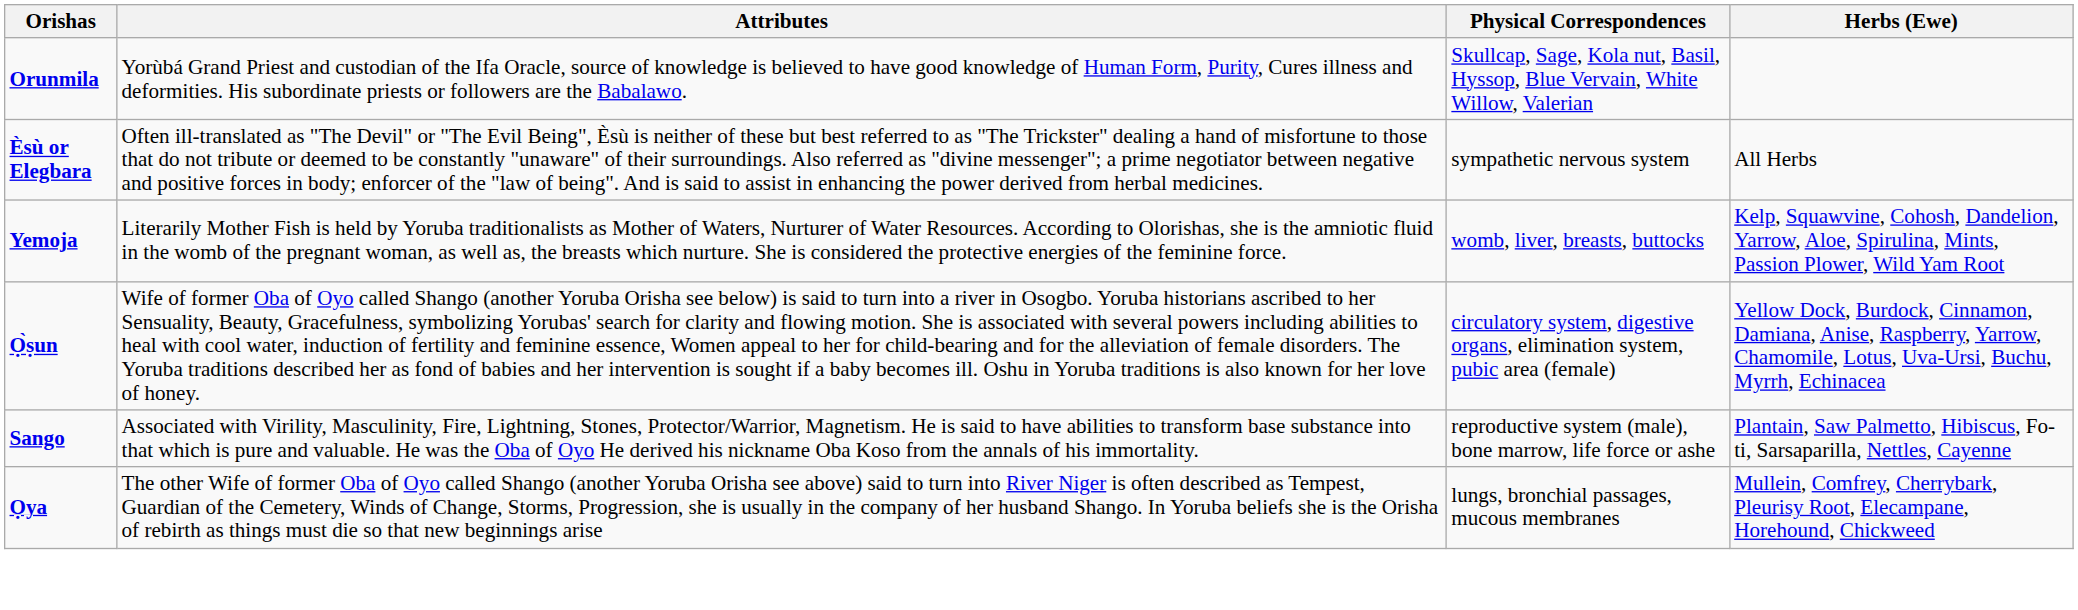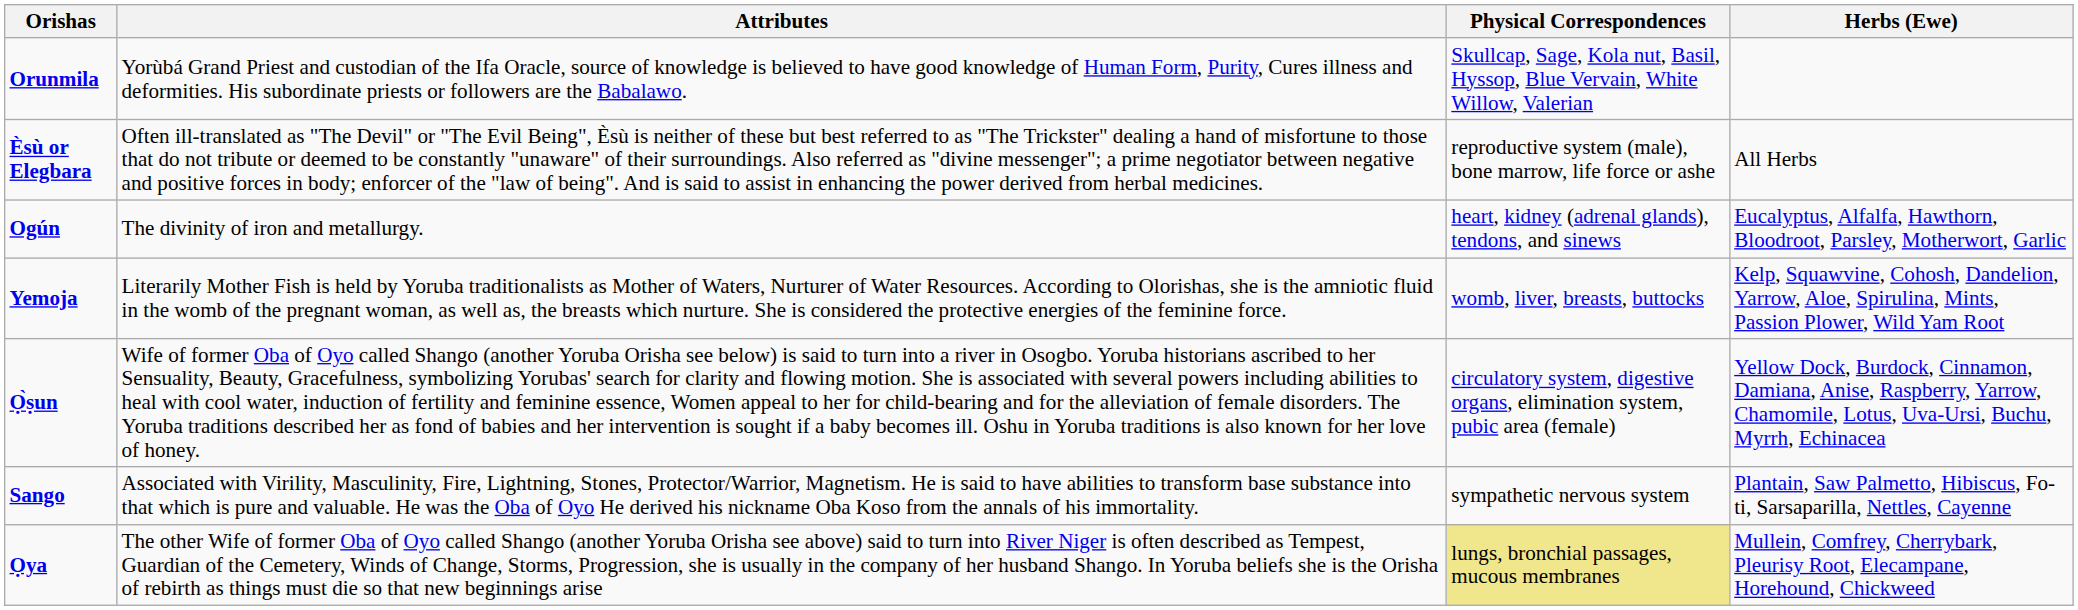Èsù or Elegbara | Physical Correspondences: sympathetic nervous system -> reproductive system (male), bone marrow, life force or ashe
+ row: Ogún | The divinity of iron and metallurgy. | heart, kidney (adrenal glands), tendons, and sinews | Eucalyptus, Alfalfa, Hawthorn, Bloodroot, Parsley, Motherwort, Garlic
Sango | Physical Correspondences: reproductive system (male), bone marrow, life force or ashe -> sympathetic nervous system
Ọya | Physical Correspondences: no background -> khaki background
